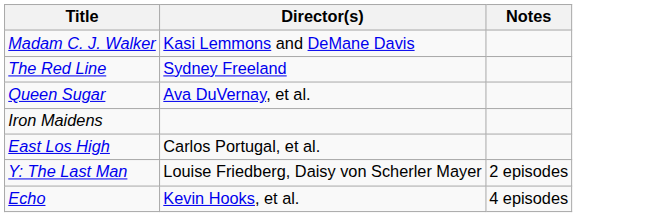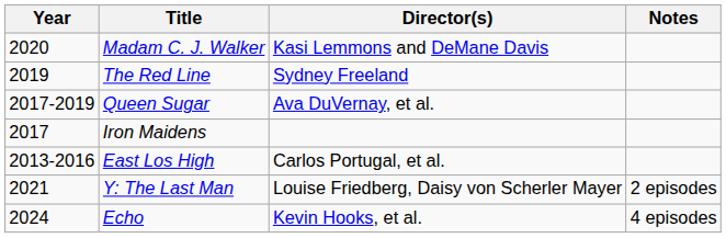+ column: Year | 2020 | 2019 | 2017-2019 | 2017 | 2013-2016 | 2021 | 2024
